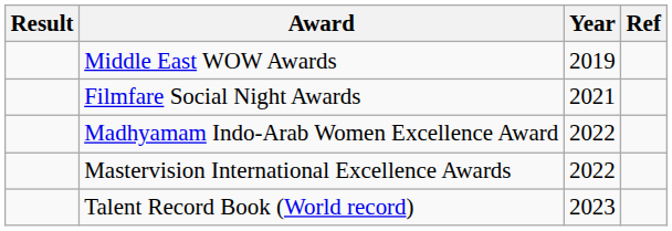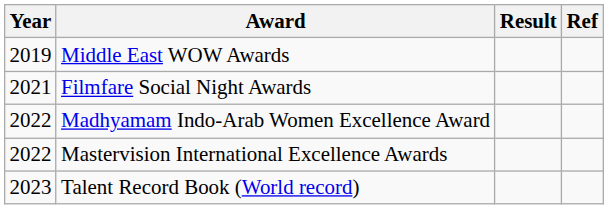columns swapped: Year <-> Result
